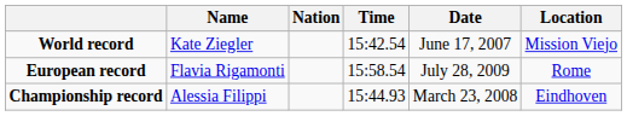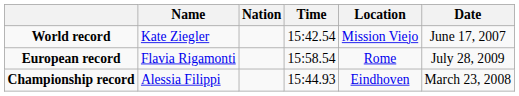columns swapped: Location <-> Date
